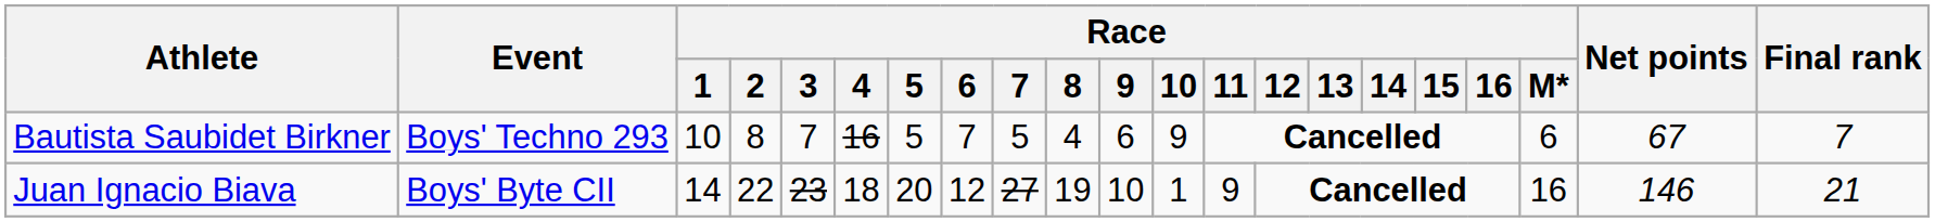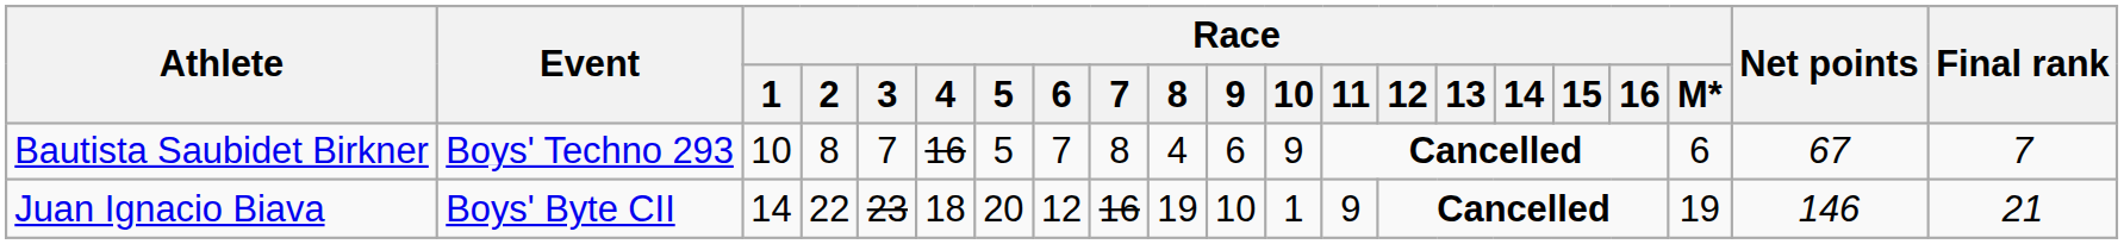Bautista Saubidet Birkner | Race / 7: 5 -> 8
Juan Ignacio Biava | Race / 7: 27 -> 16
Juan Ignacio Biava | Race / M*: 16 -> 19
